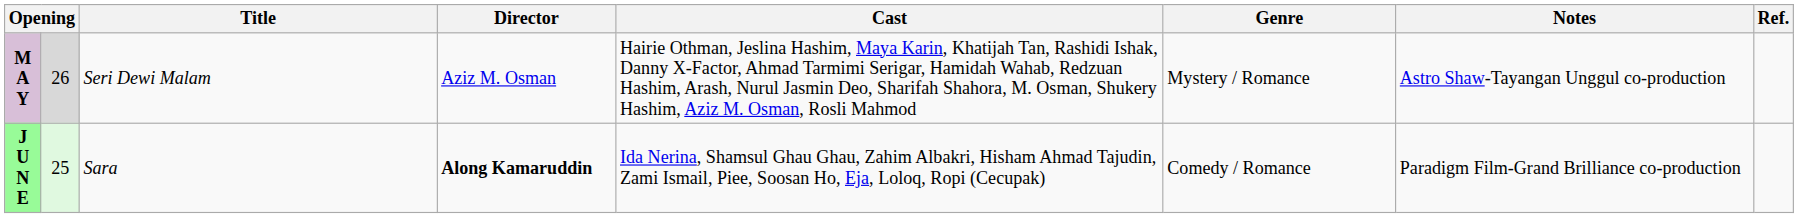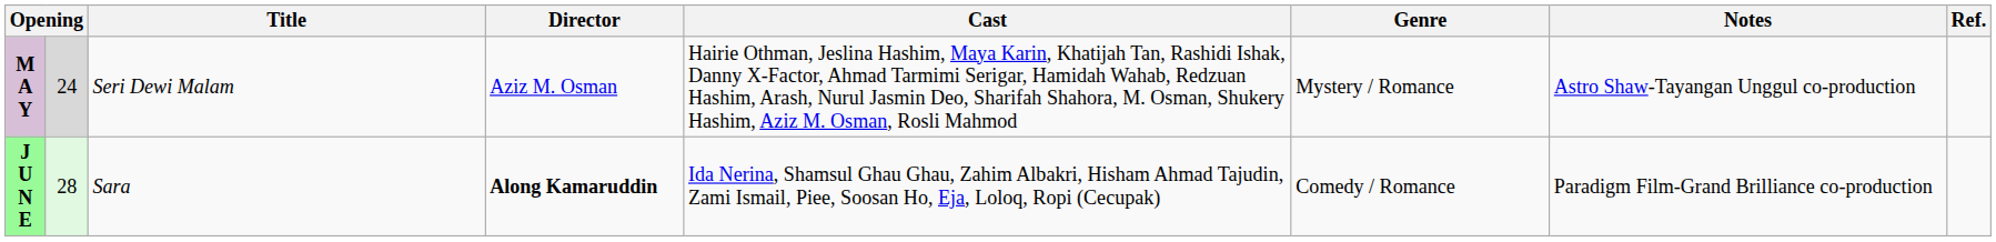M A Y | column 2: 26 -> 24
J U N E | column 2: 25 -> 28
